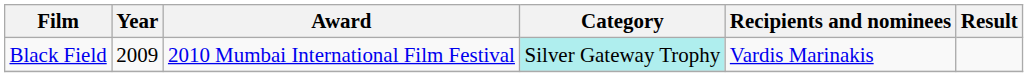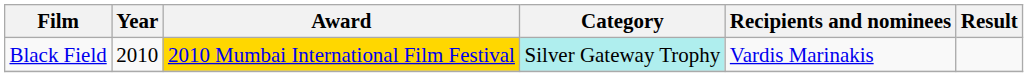Black Field | Year: 2009 -> 2010
Black Field | Award: no background -> gold background
